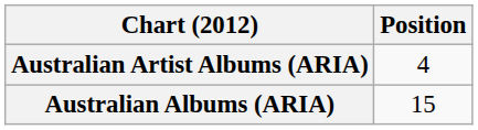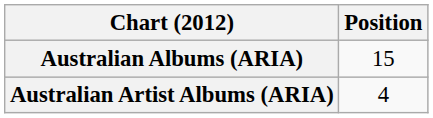rows swapped: Australian Albums (ARIA) <-> Australian Artist Albums (ARIA)
